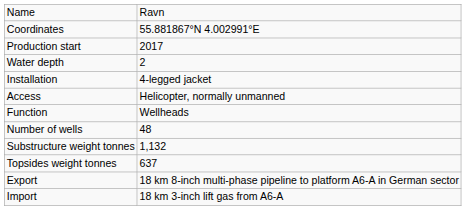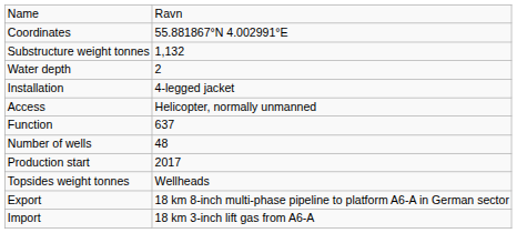rows swapped: Production start <-> Substructure weight tonnes
Function | column 2: Wellheads -> 637
Topsides weight tonnes | column 2: 637 -> Wellheads
